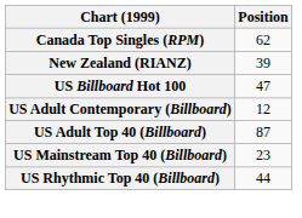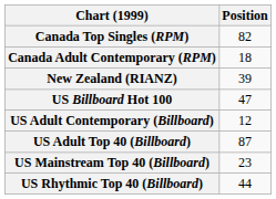Canada Top Singles (RPM) | Position: 62 -> 82
+ row: Canada Adult Contemporary (RPM) | 18
